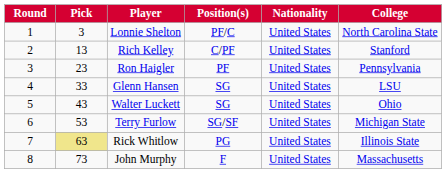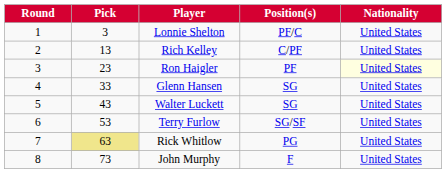- column: College | North Carolina State | Stanford | Pennsylvania | LSU | Ohio | Michigan State | Illinois State | Massachusetts
Ron Haigler | Nationality: no background -> lightyellow background
